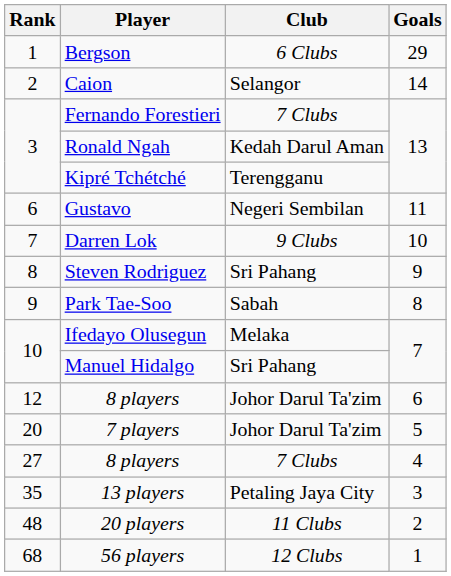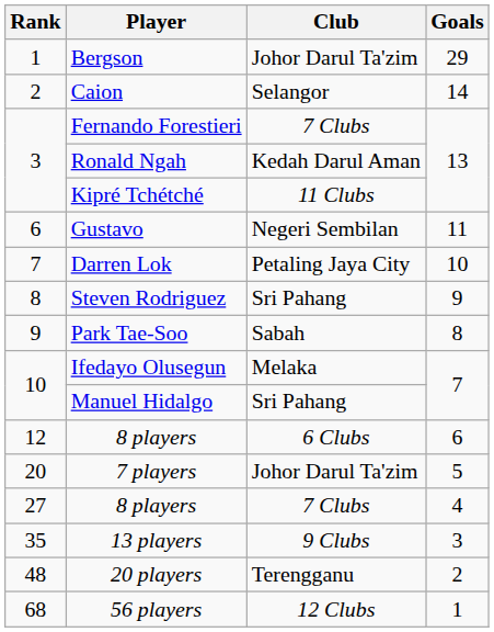Bergson | Club: 6 Clubs -> Johor Darul Ta'zim
Kipré Tchétché | Club: Terengganu -> 11 Clubs
Darren Lok | Club: 9 Clubs -> Petaling Jaya City
12 / 8 players | Club: Johor Darul Ta'zim -> 6 Clubs
13 players | Club: Petaling Jaya City -> 9 Clubs
20 players | Club: 11 Clubs -> Terengganu
